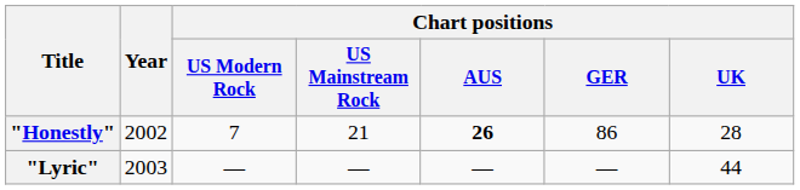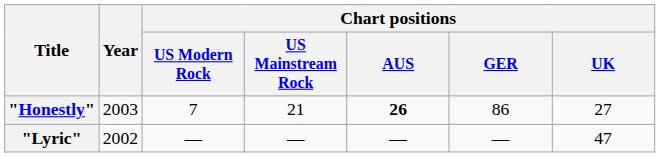"Honestly" | Year: 2002 -> 2003
"Honestly" | Chart positions / UK: 28 -> 27
"Lyric" | Year: 2003 -> 2002
"Lyric" | Chart positions / UK: 44 -> 47
